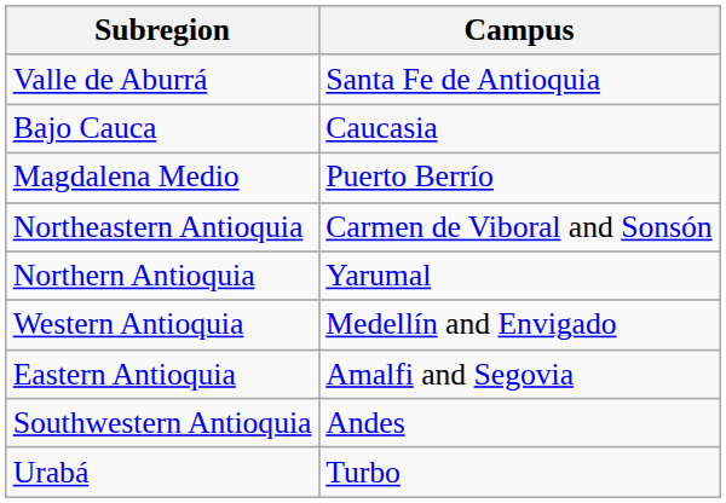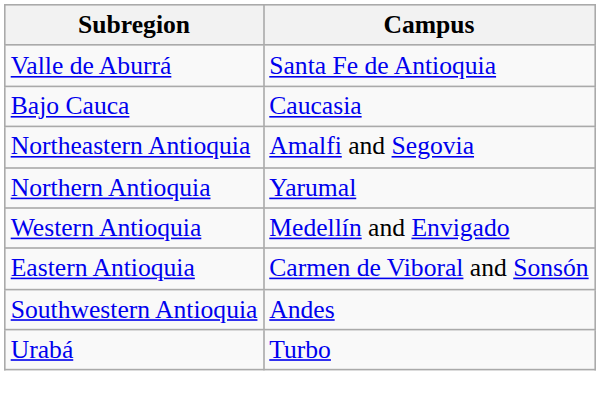- row: Magdalena Medio | Puerto Berrío
Northeastern Antioquia | Campus: Carmen de Viboral and Sonsón -> Amalfi and Segovia
Eastern Antioquia | Campus: Amalfi and Segovia -> Carmen de Viboral and Sonsón
